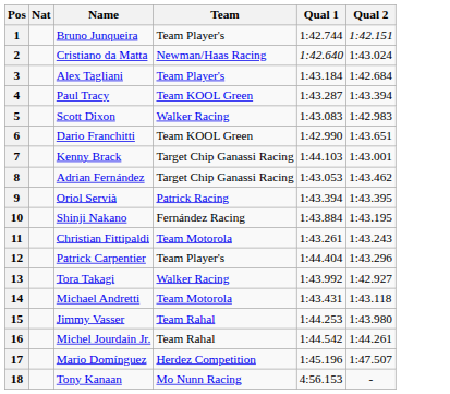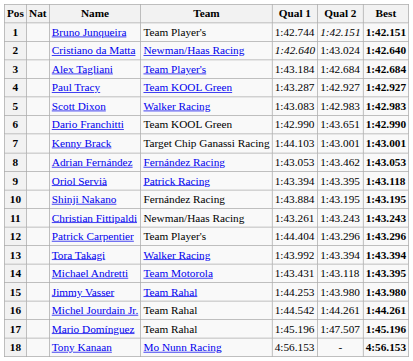+ column: Best | 1:42.151 | 1:42.640 | 1:42.684 | 1:42.927 | 1:42.983 | 1:42.990 | 1:43.001 | 1:43.053 | 1:43.118 | 1:43.195 | 1:43.243 | 1:43.296 | 1:43.394 | 1:43.395 | 1:43.980 | 1:44.261 | 1:45.196 | 4:56.153
4 | Qual 2: 1:43.394 -> 1:42.927
8 | Team: Target Chip Ganassi Racing -> Fernández Racing
11 | Team: Team Motorola -> Newman/Haas Racing
13 | Qual 2: 1:42.927 -> 1:43.394
17 | Team: Herdez Competition -> Team Rahal
